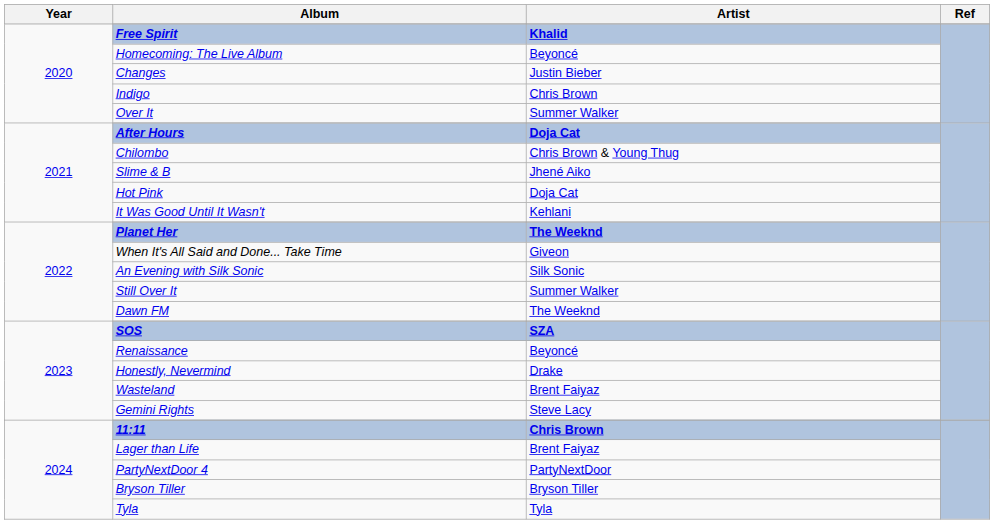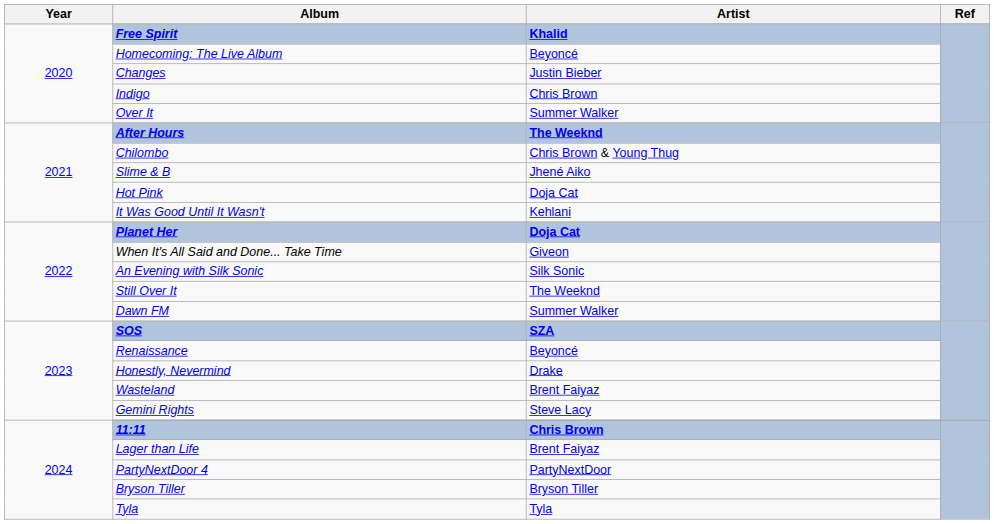After Hours | Artist: Doja Cat -> The Weeknd
Planet Her | Artist: The Weeknd -> Doja Cat
Still Over It | Artist: Summer Walker -> The Weeknd
Dawn FM | Artist: The Weeknd -> Summer Walker
